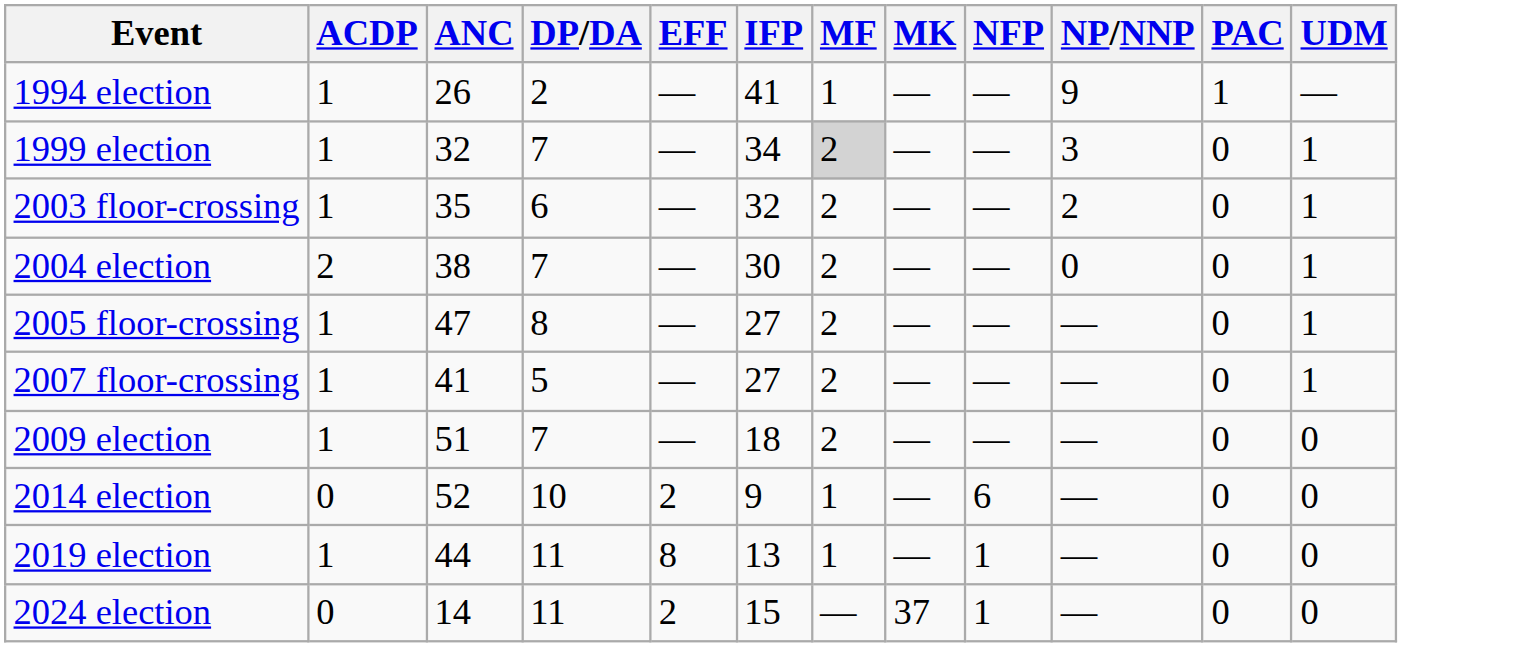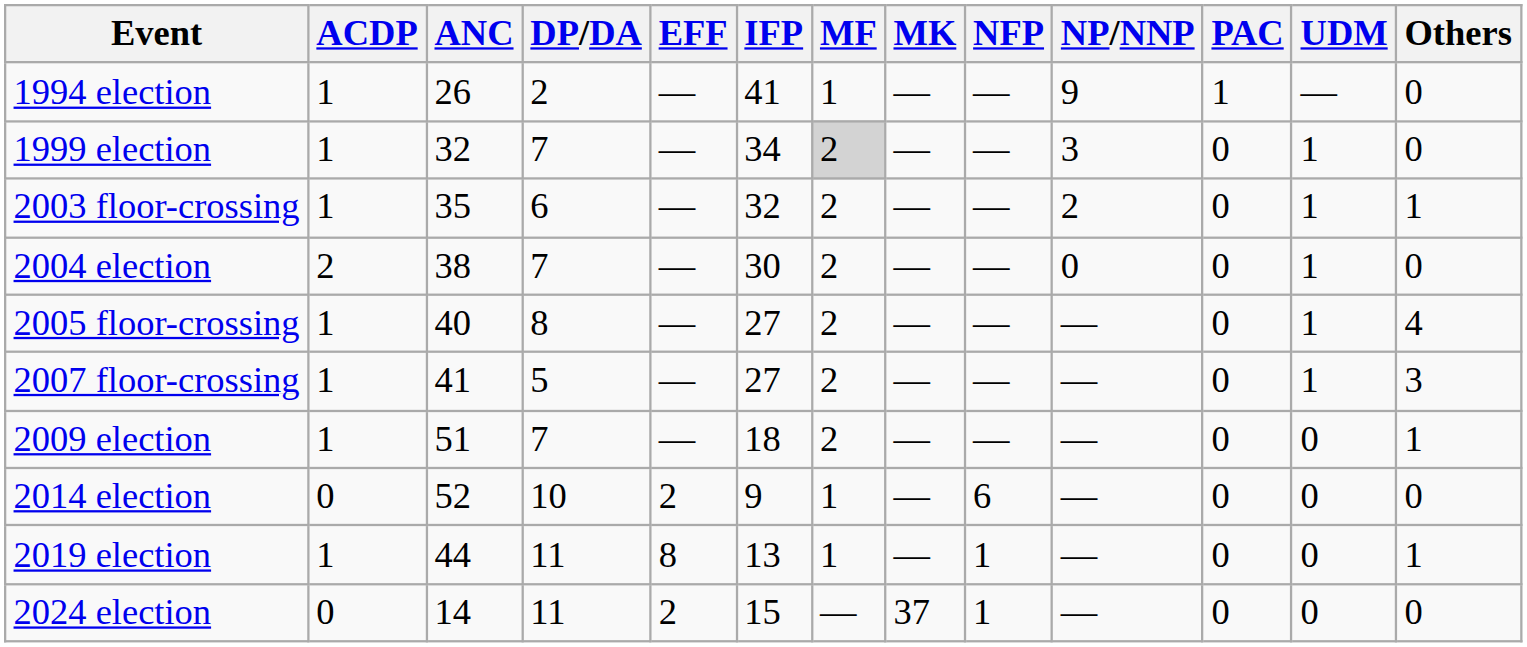+ column: Others | 0 | 0 | 1 | 0 | 4 | 3 | 1 | 0 | 1 | 0
2005 floor-crossing | ANC: 47 -> 40
